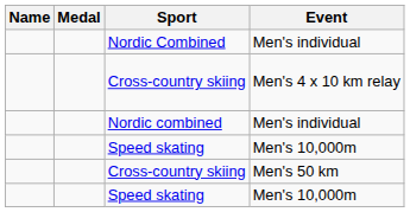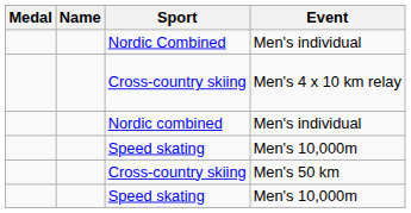columns swapped: Medal <-> Name
